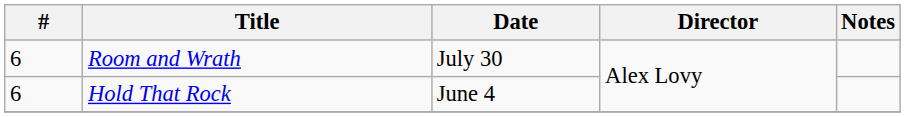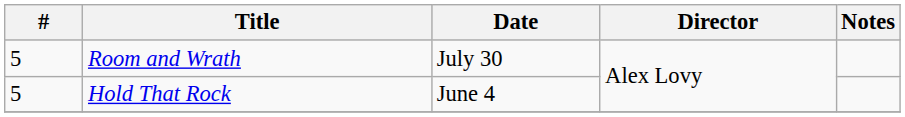Room and Wrath | #: 6 -> 5
Hold That Rock | #: 6 -> 5
